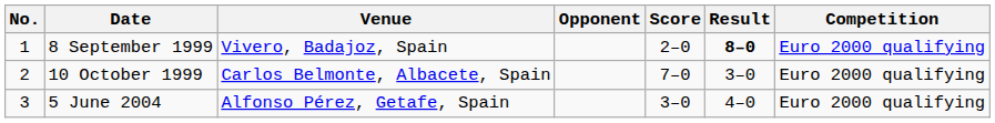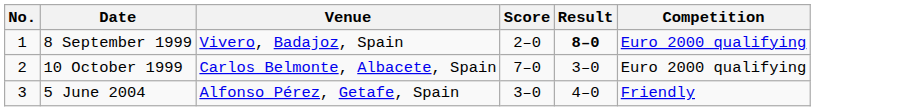- column: Opponent
5 June 2004 | Competition: Euro 2000 qualifying -> Friendly
